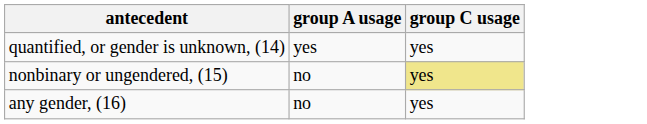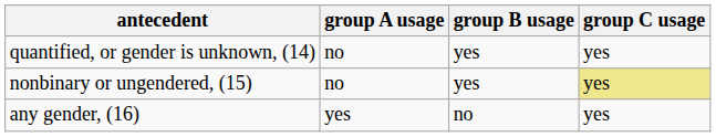+ column: group B usage | yes | yes | no
quantified, or gender is unknown, (14) | group A usage: yes -> no
any gender, (16) | group A usage: no -> yes
